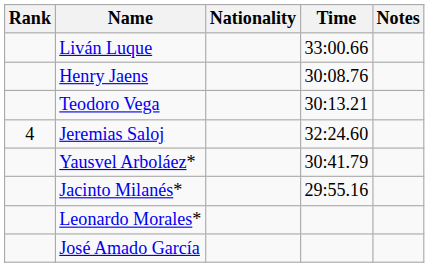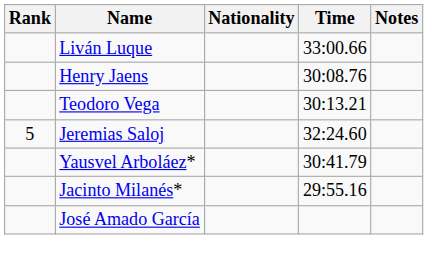Jeremias Saloj | Rank: 4 -> 5
- row: Leonardo Morales*
